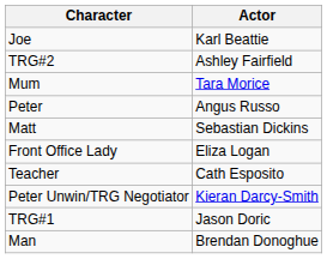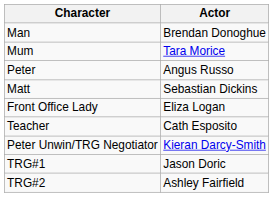- row: Joe | Karl Beattie
rows swapped: Man <-> TRG#2
